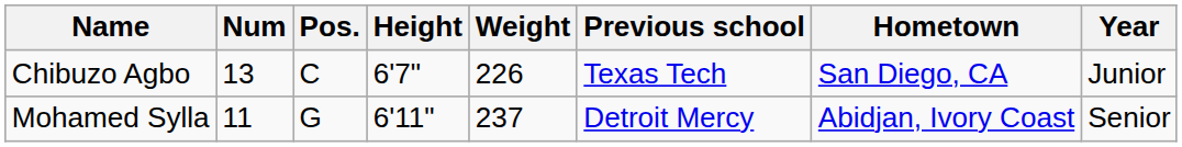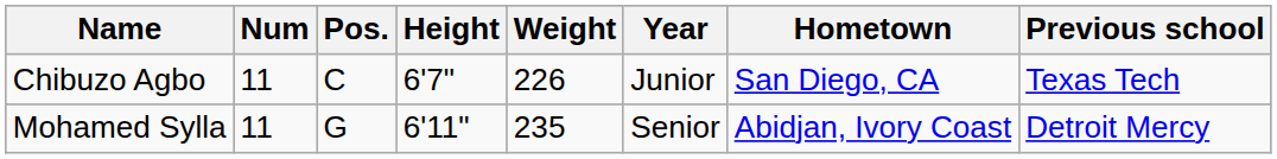columns swapped: Year <-> Previous school
Chibuzo Agbo | Num: 13 -> 11
Mohamed Sylla | Weight: 237 -> 235
